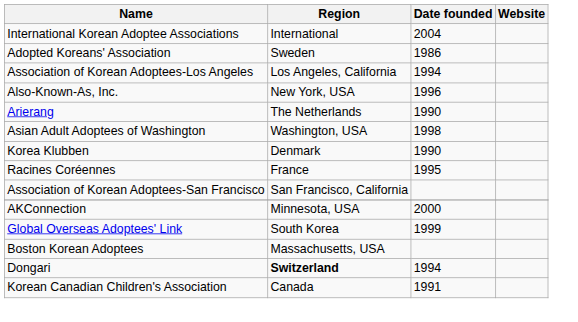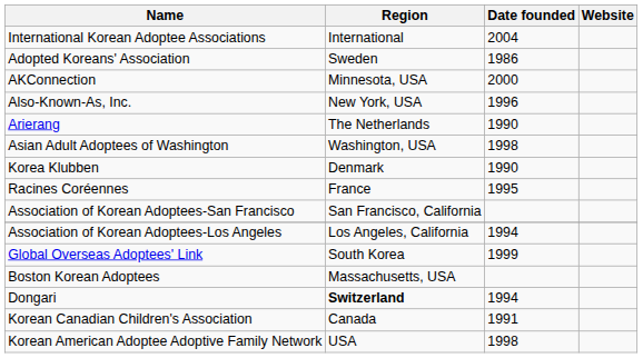rows swapped: AKConnection <-> Association of Korean Adoptees-Los Angeles
+ row: Korean American Adoptee Adoptive Family Network | USA | 1998
